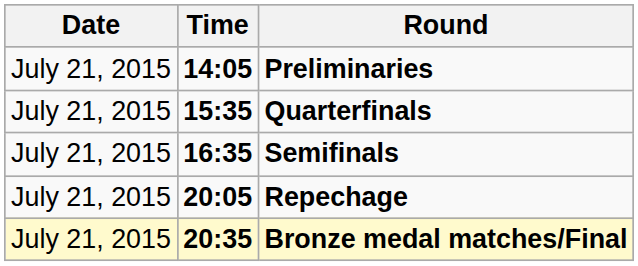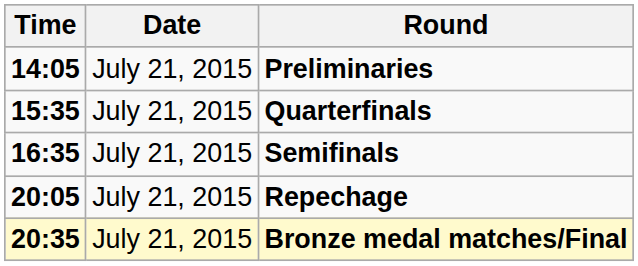columns swapped: Date <-> Time
